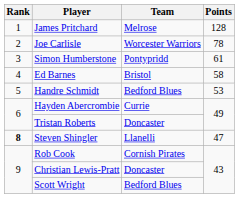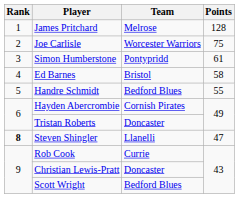Joe Carlisle | Points: 78 -> 75
Handre Schmidt | Points: 53 -> 55
Hayden Abercrombie | Team: Currie -> Cornish Pirates
Rob Cook | Team: Cornish Pirates -> Currie
